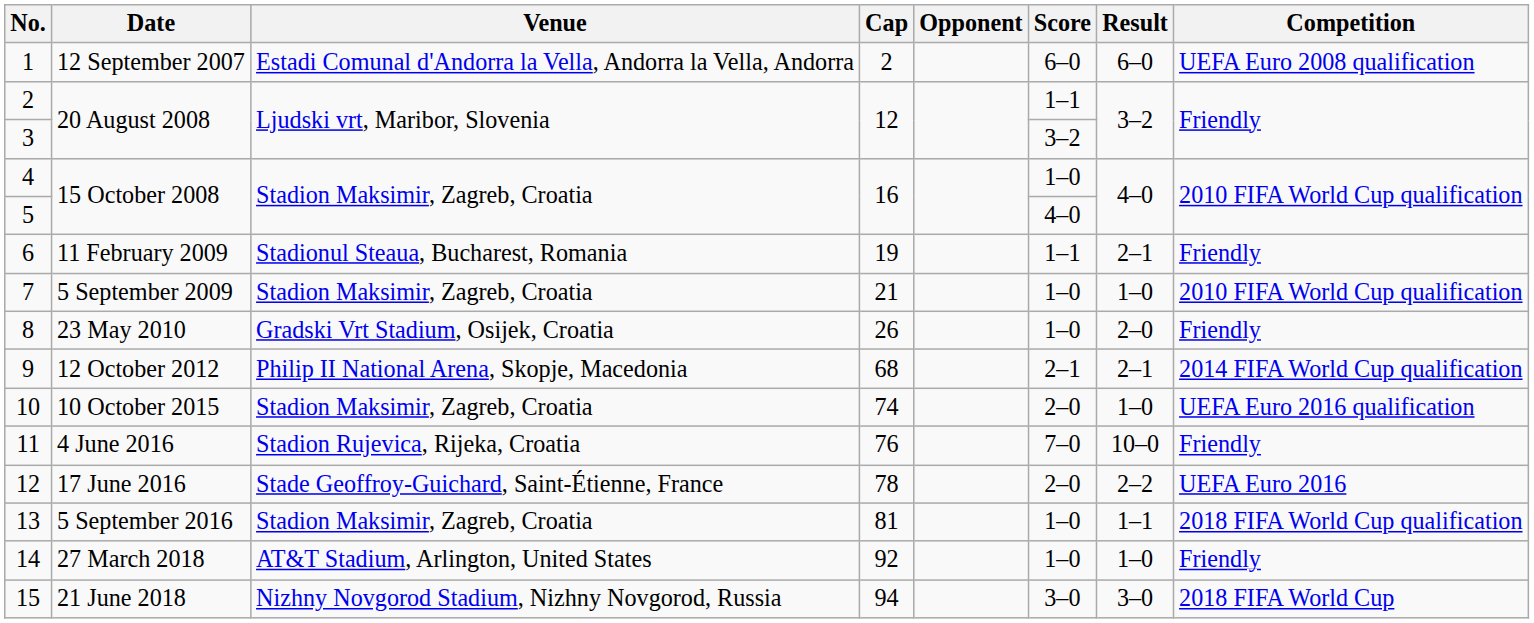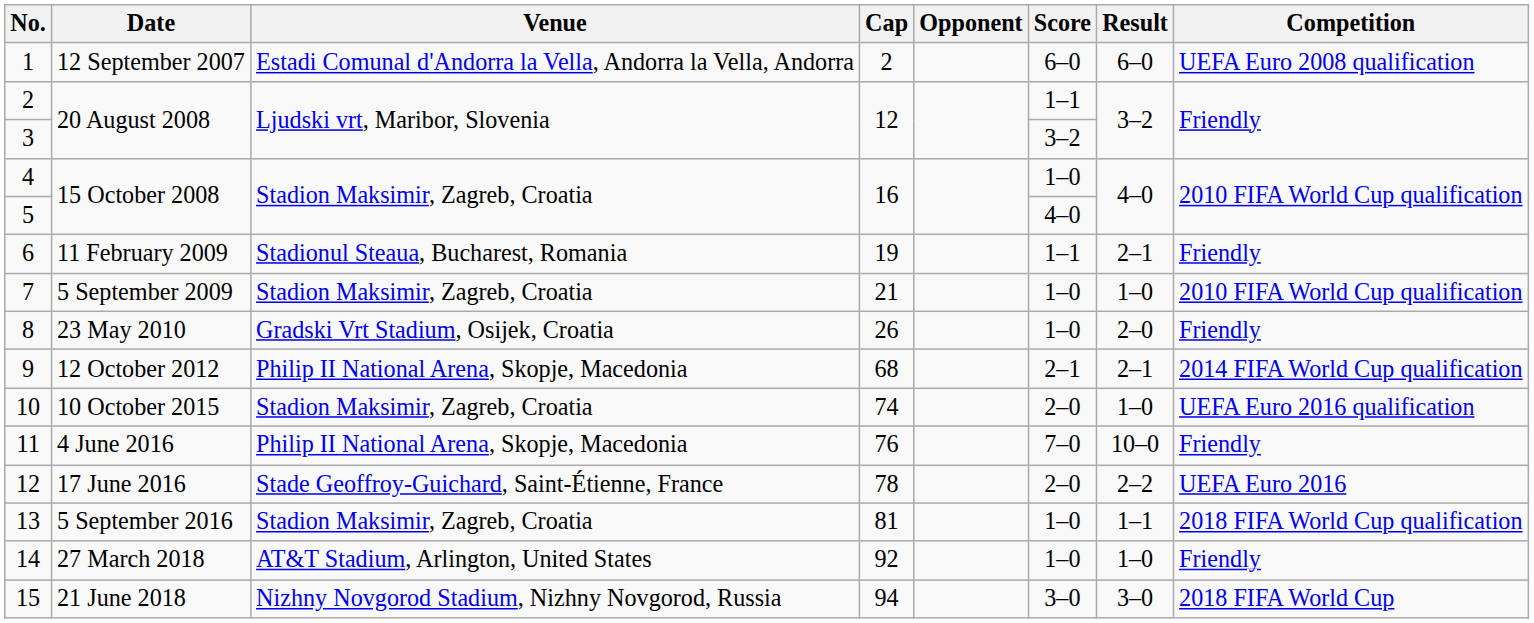11 | Venue: Stadion Rujevica, Rijeka, Croatia -> Philip II National Arena, Skopje, Macedonia
